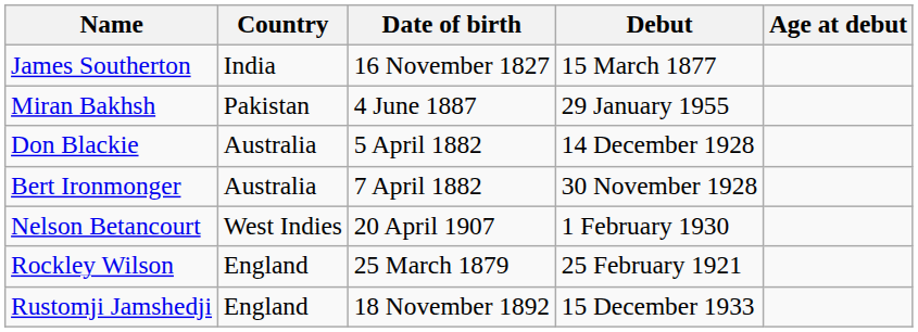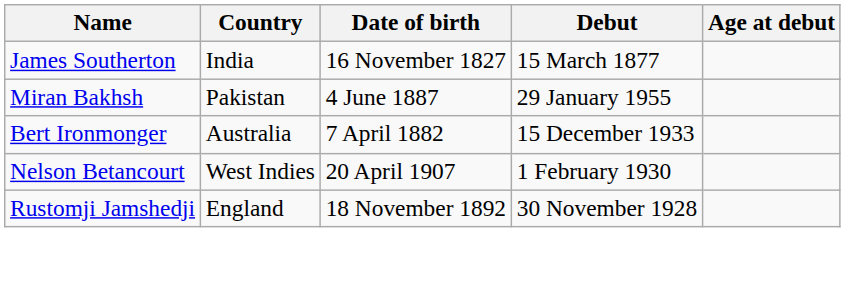- row: Don Blackie | Australia | 5 April 1882 | 14 December 1928
Bert Ironmonger | Debut: 30 November 1928 -> 15 December 1933
- row: Rockley Wilson | England | 25 March 1879 | 25 February 1921
Rustomji Jamshedji | Debut: 15 December 1933 -> 30 November 1928
